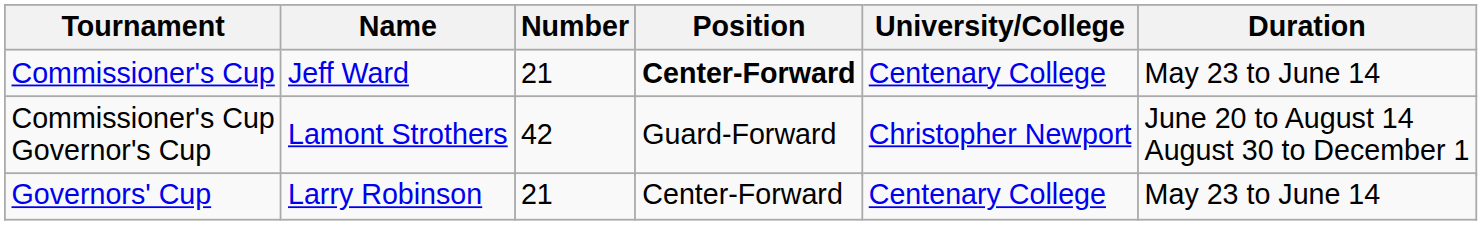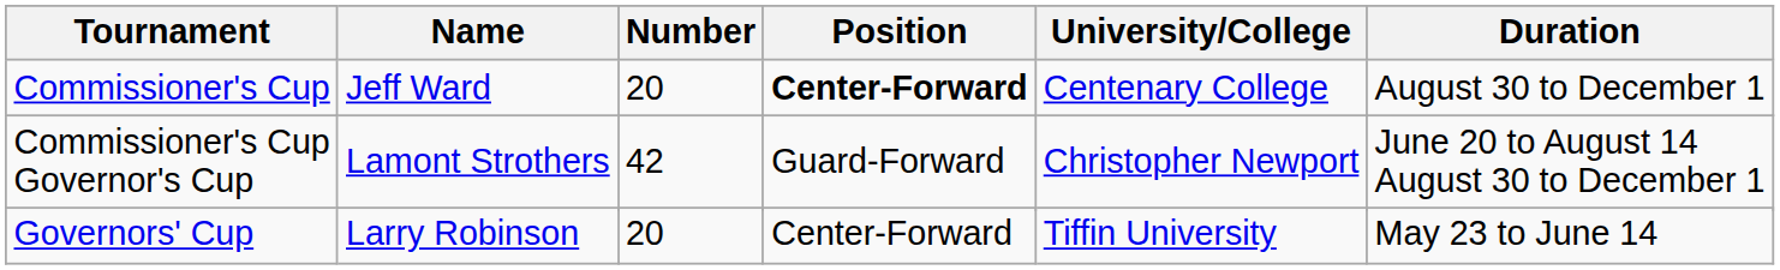Commissioner's Cup / Jeff Ward | Number: 21 -> 20
Commissioner's Cup / Jeff Ward | Duration: May 23 to June 14 -> August 30 to December 1
Governors' Cup / Larry Robinson | Number: 21 -> 20
Governors' Cup / Larry Robinson | University/College: Centenary College -> Tiffin University
